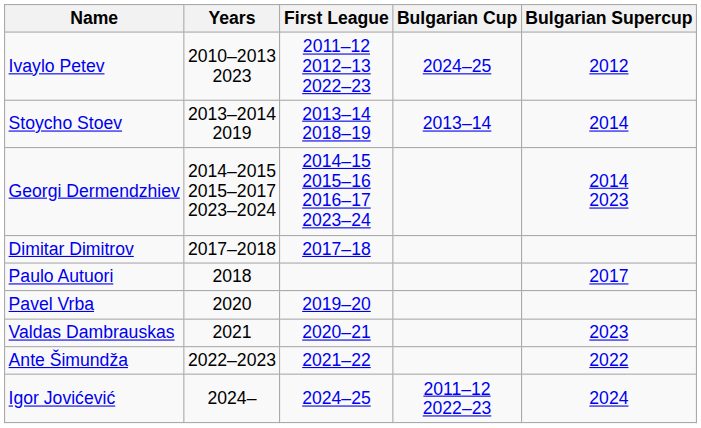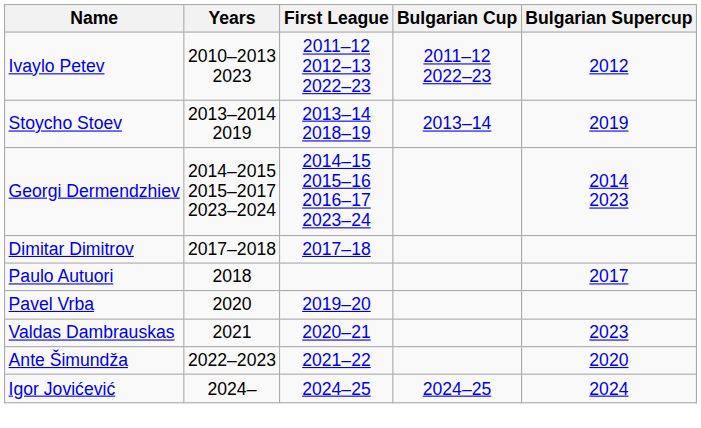Ivaylo Petev | Bulgarian Cup: 2024–25 -> 2011–12 2022–23
Stoycho Stoev | Bulgarian Supercup: 2014 -> 2019
Ante Šimundža | Bulgarian Supercup: 2022 -> 2020
Igor Jovićević | Bulgarian Cup: 2011–12 2022–23 -> 2024–25
